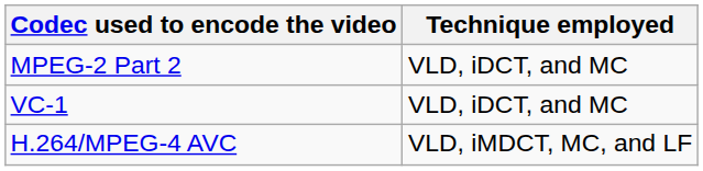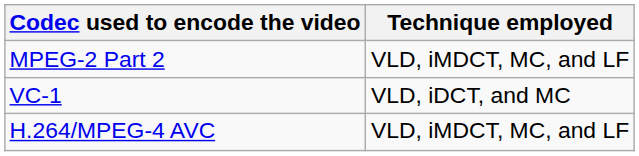MPEG-2 Part 2 | Technique employed: VLD, iDCT, and MC -> VLD, iMDCT, MC, and LF
